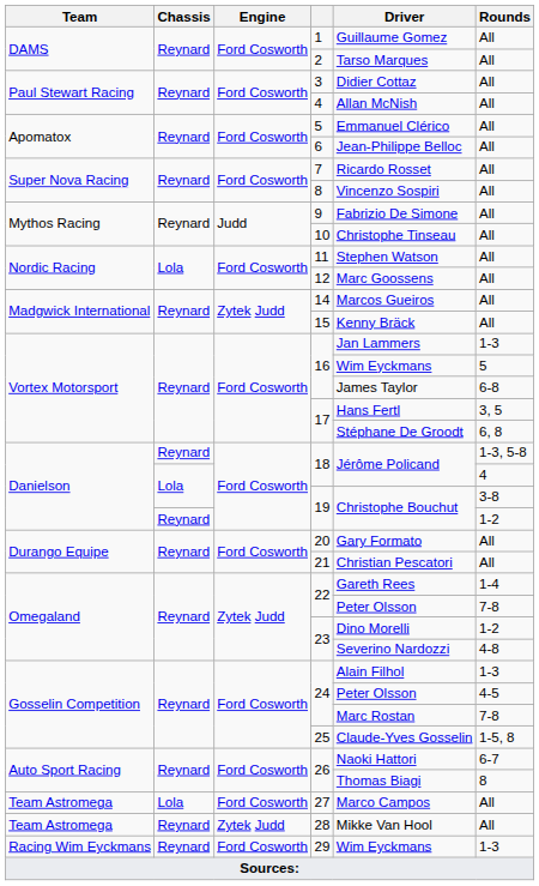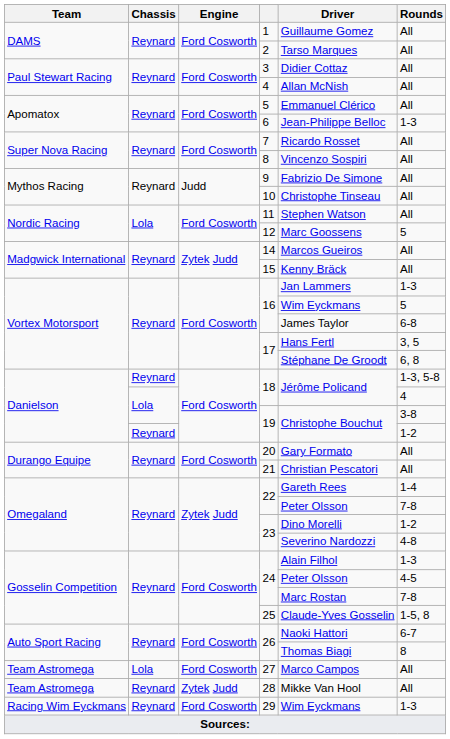6 | Rounds: All -> 1-3
12 | Rounds: All -> 5
